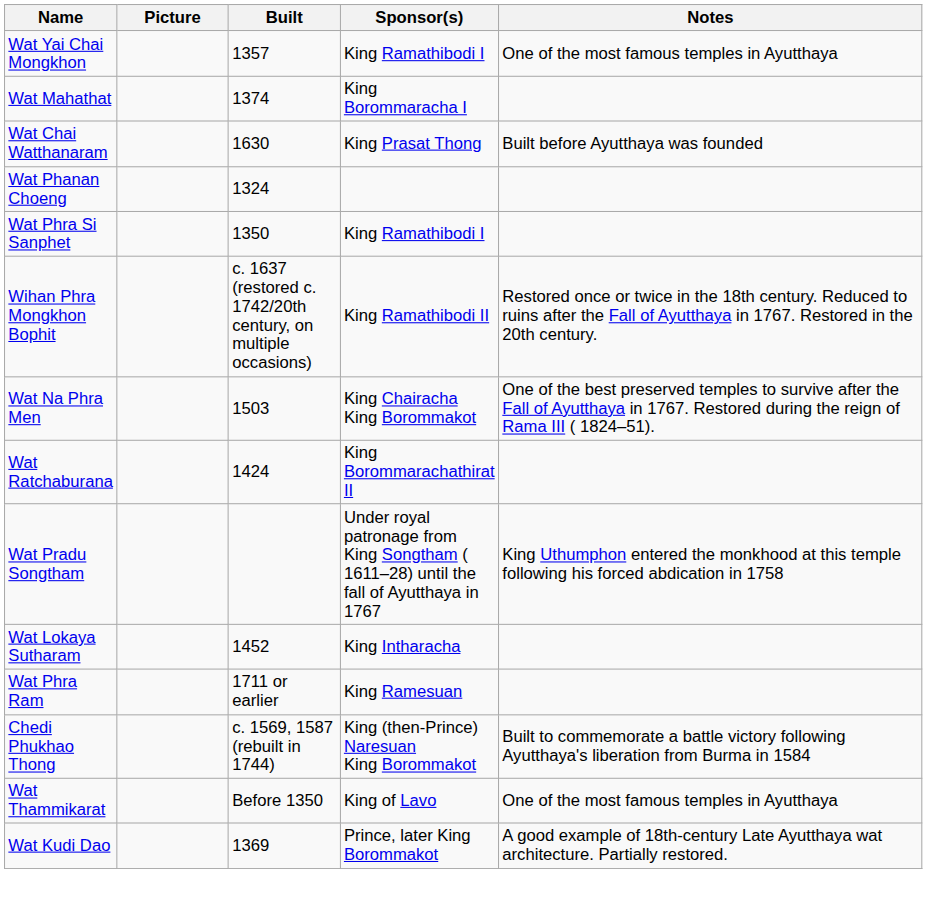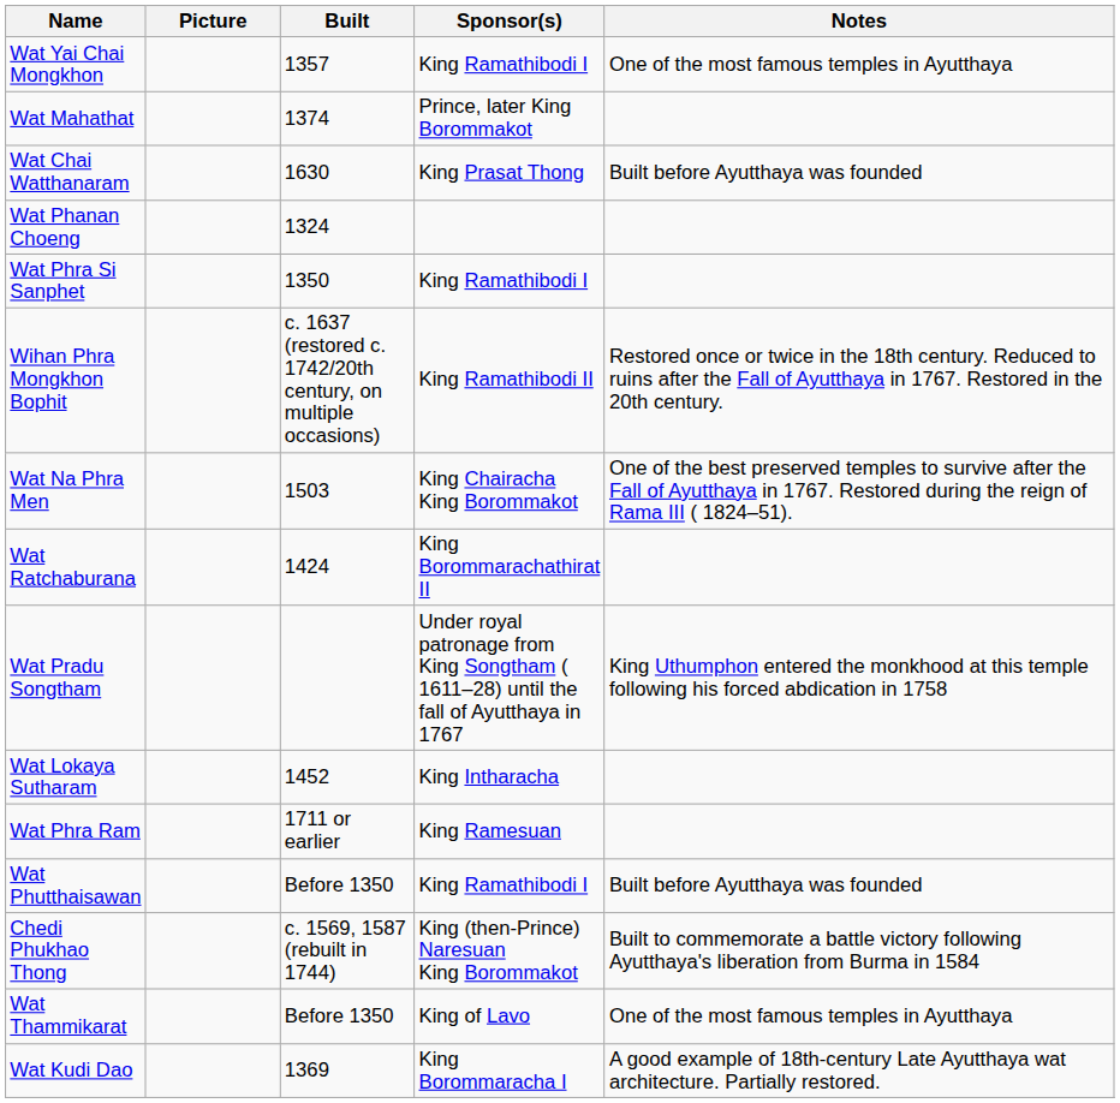Wat Mahathat | Sponsor(s): King Borommaracha I -> Prince, later King Borommakot
+ row: Wat Phutthaisawan | Before 1350 | King Ramathibodi I | Built before Ayutthaya was founded
Wat Kudi Dao | Sponsor(s): Prince, later King Borommakot -> King Borommaracha I
